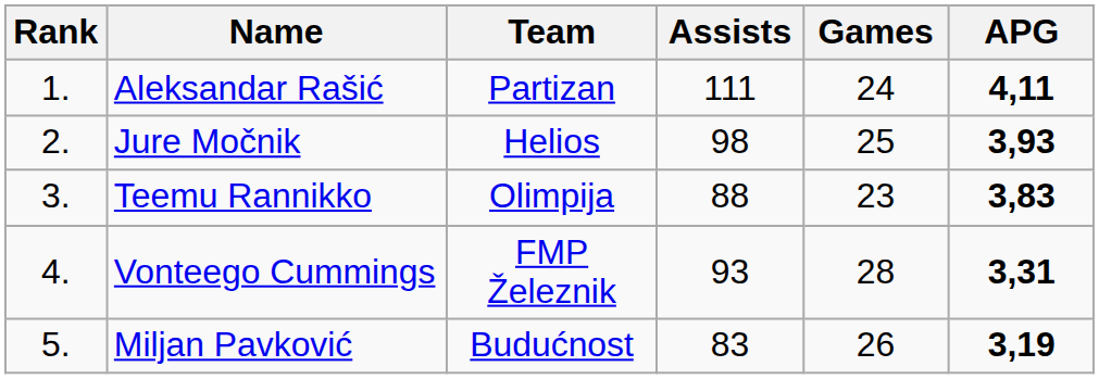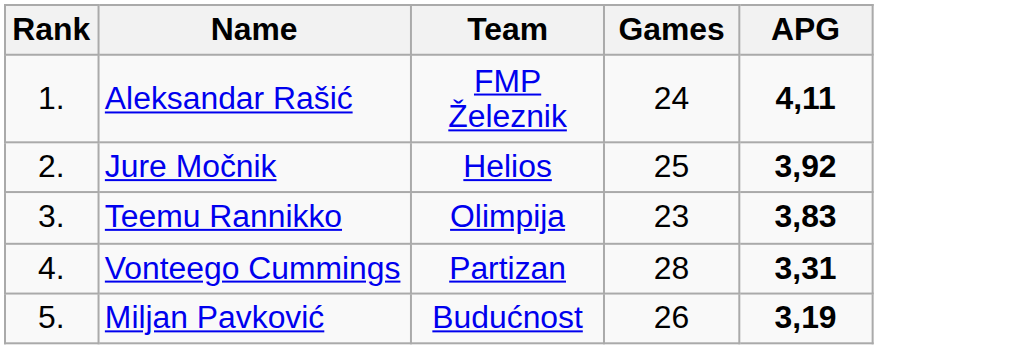- column: Assists | 111 | 98 | 88 | 93 | 83
Aleksandar Rašić | Team: Partizan -> FMP Železnik
Jure Močnik | APG: 3,93 -> 3,92
Vonteego Cummings | Team: FMP Železnik -> Partizan
